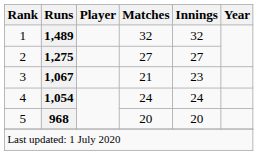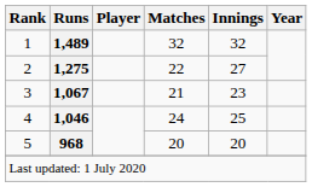2 | Matches: 27 -> 22
4 | Runs: 1,054 -> 1,046
4 | Innings: 24 -> 25
